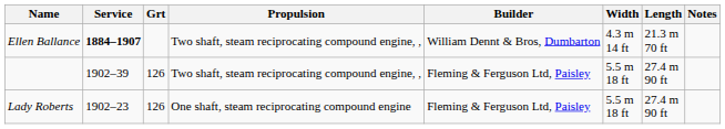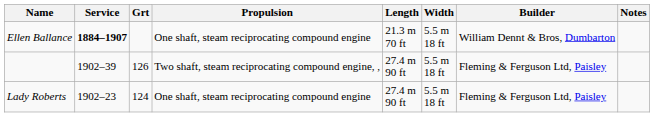columns swapped: Length <-> Builder
Ellen Ballance | Propulsion: Two shaft, steam reciprocating compound engine, , -> One shaft, steam reciprocating compound engine
Ellen Ballance | Width: 4.3 m 14 ft -> 5.5 m 18 ft
Lady Roberts | Grt: 126 -> 124
